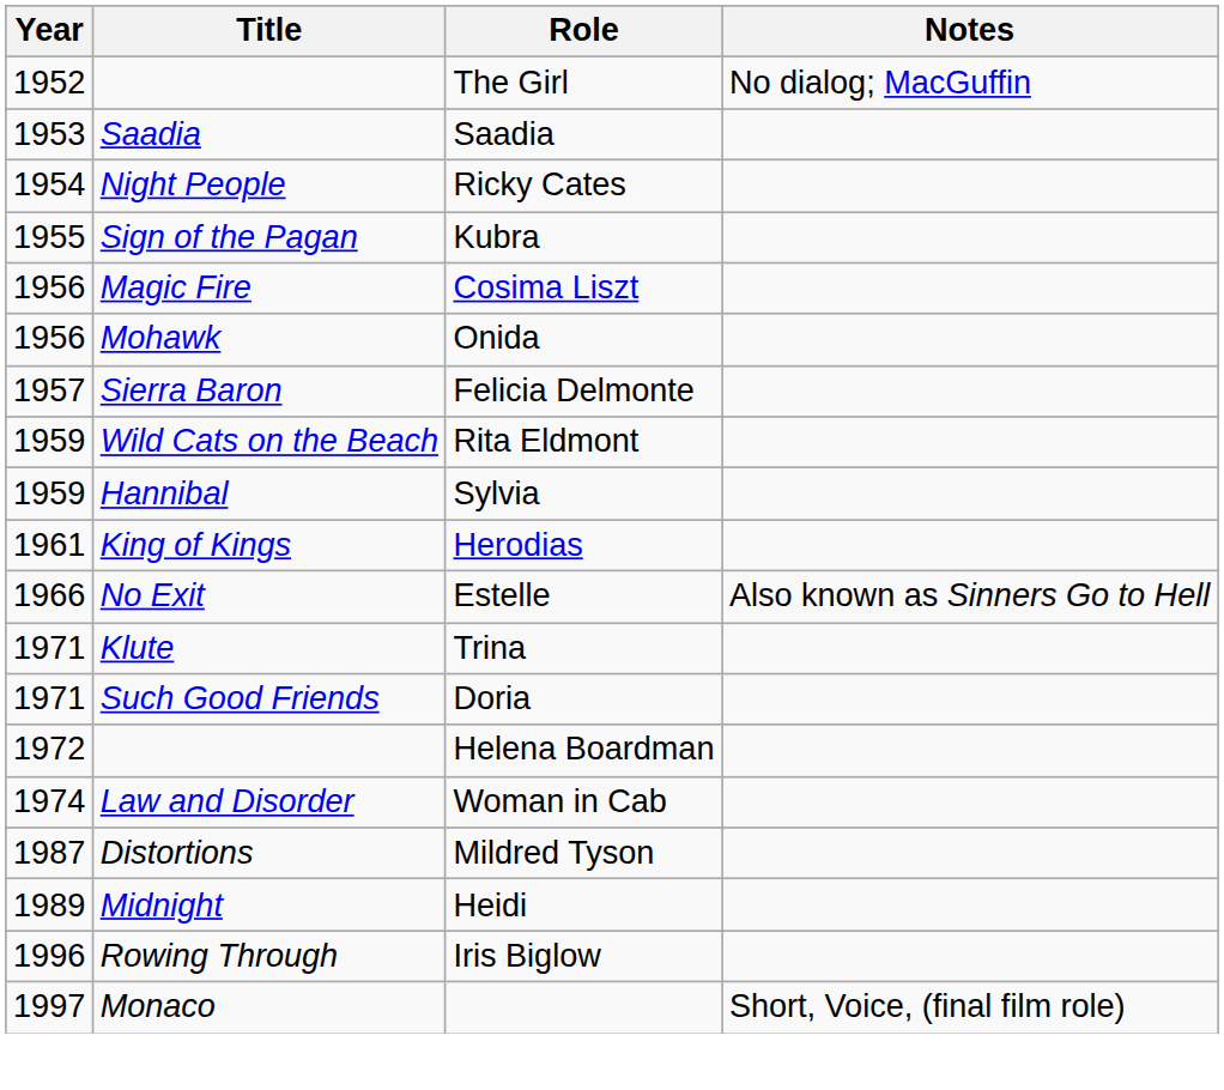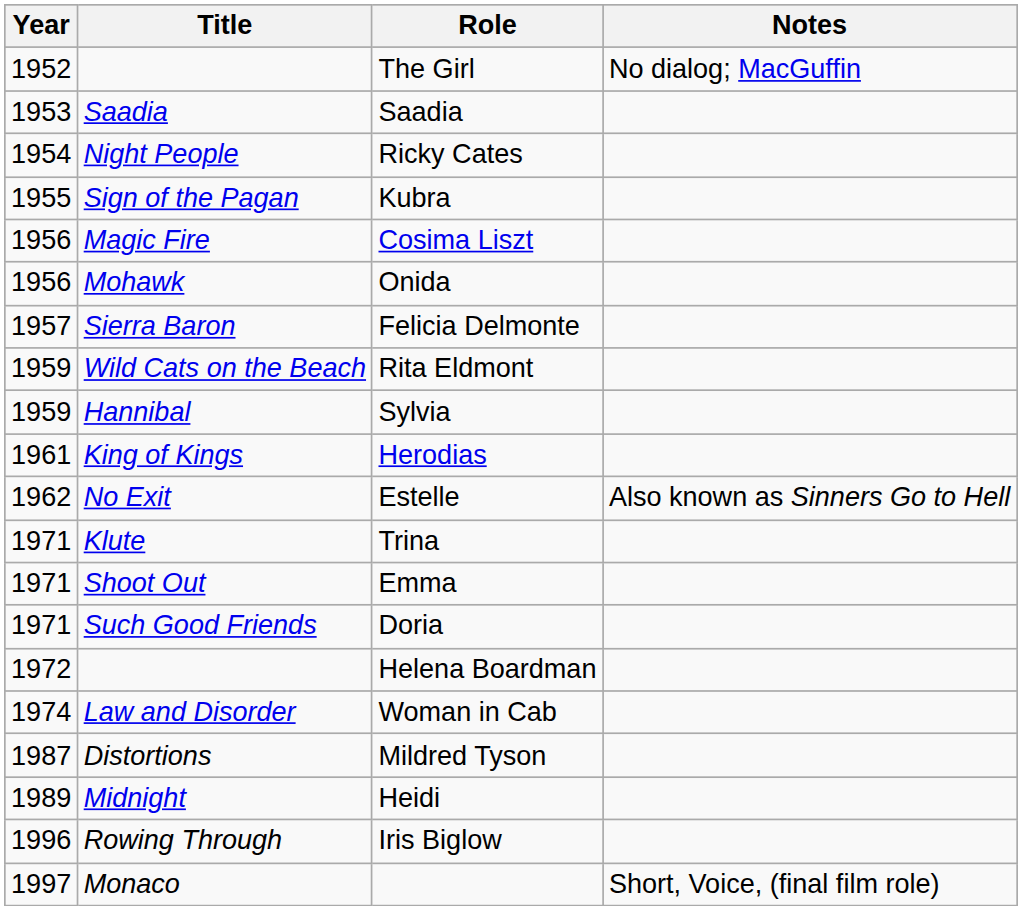Estelle | Year: 1966 -> 1962
+ row: 1971 | Shoot Out | Emma
